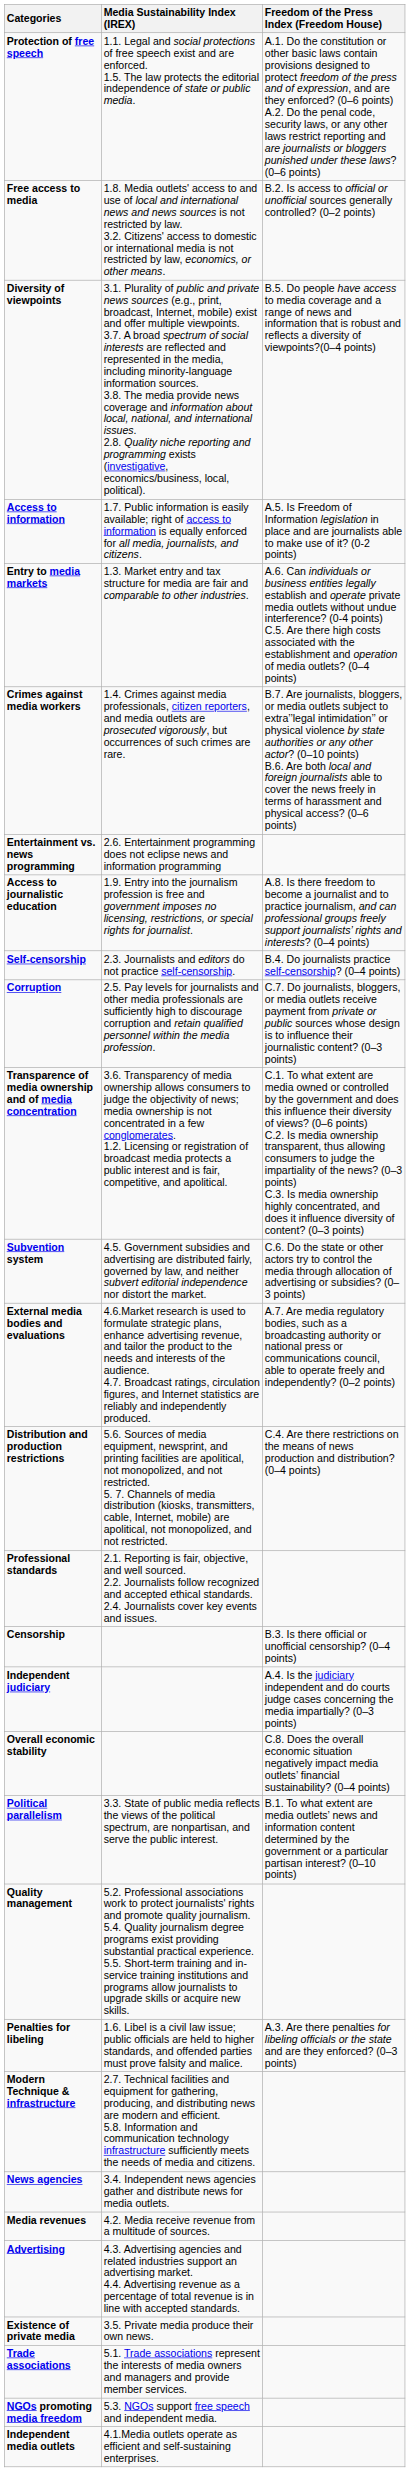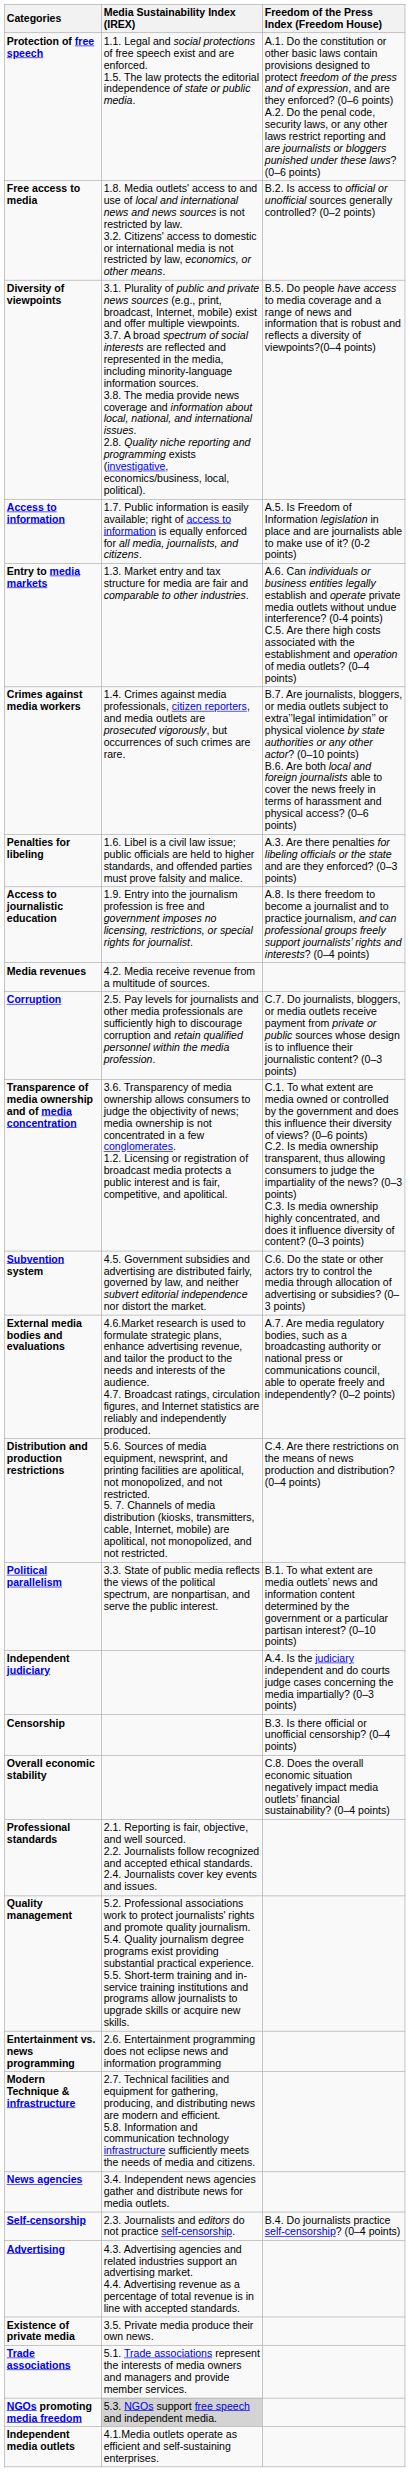rows swapped: Penalties for libeling <-> Entertainment vs. news programming
rows swapped: Self-censorship <-> Media revenues
rows swapped: Political parallelism <-> Professional standards
rows swapped: Independent judiciary <-> Censorship
NGOs promoting media freedom | Media Sustainability Index (IREX): no background -> lightgrey background
